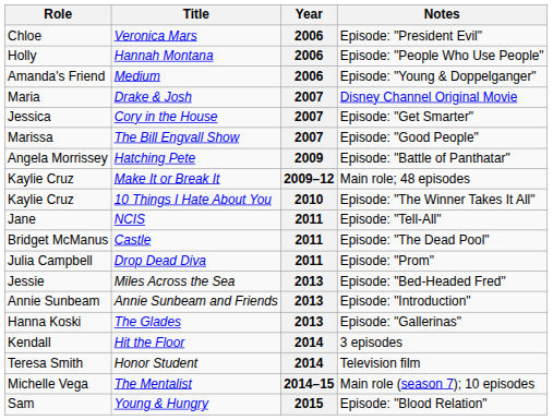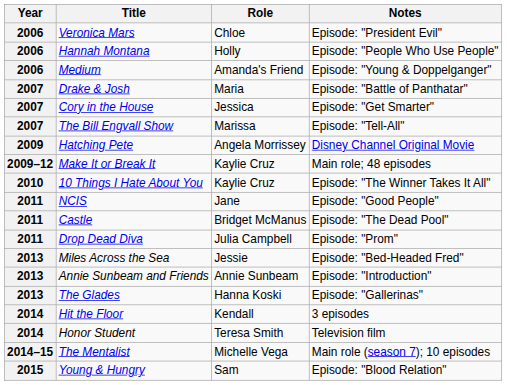columns swapped: Year <-> Role
Drake & Josh | Notes: Disney Channel Original Movie -> Episode: "Battle of Panthatar"
The Bill Engvall Show | Notes: Episode: "Good People" -> Episode: "Tell-All"
Hatching Pete | Notes: Episode: "Battle of Panthatar" -> Disney Channel Original Movie
NCIS | Notes: Episode: "Tell-All" -> Episode: "Good People"
